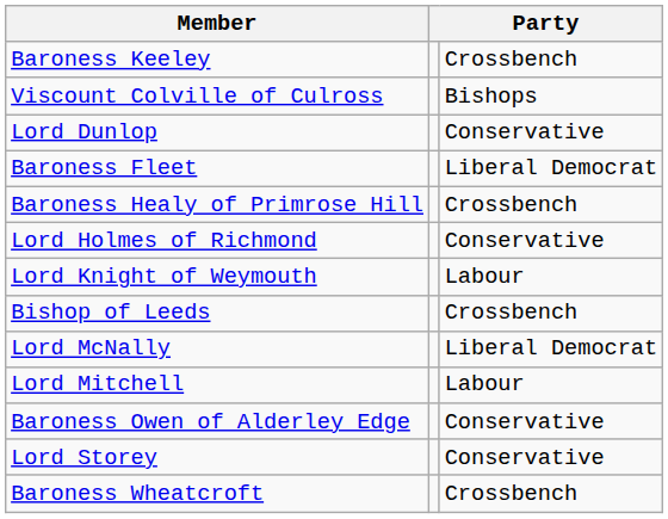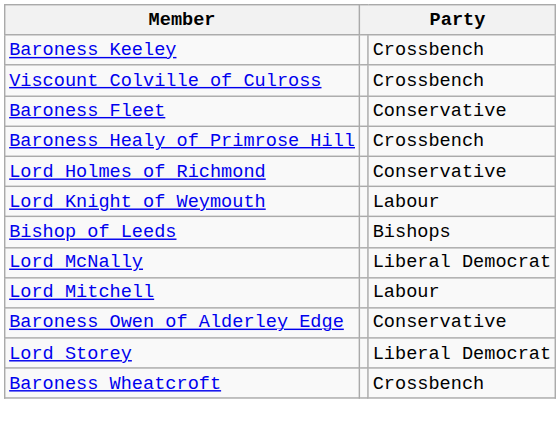Viscount Colville of Culross | column 3: Bishops -> Crossbench
- row: Lord Dunlop | Conservative
Baroness Fleet | column 3: Liberal Democrat -> Conservative
Bishop of Leeds | column 3: Crossbench -> Bishops
Lord Storey | column 3: Conservative -> Liberal Democrat
